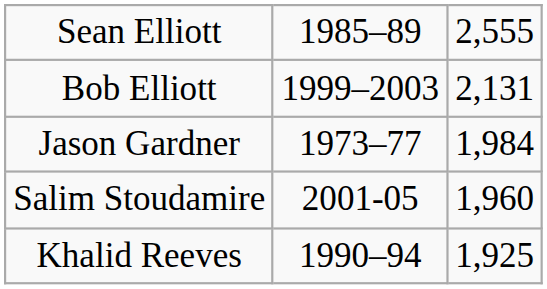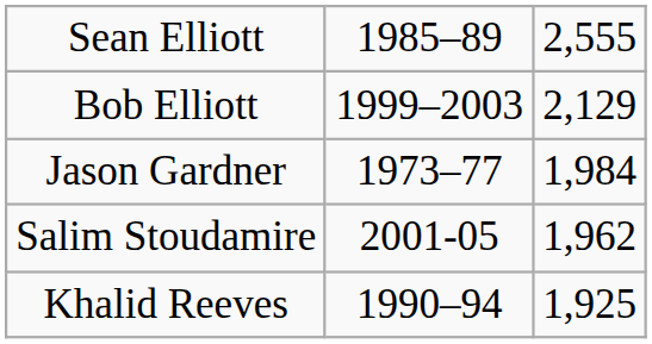Bob Elliott | column 3: 2,131 -> 2,129
Salim Stoudamire | column 3: 1,960 -> 1,962
